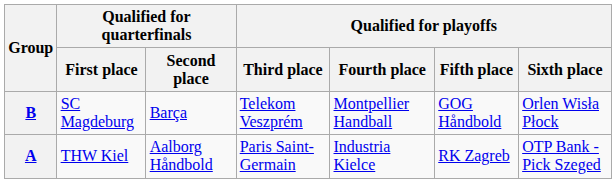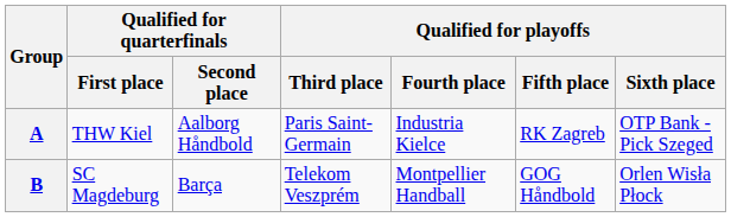rows swapped: A <-> B
